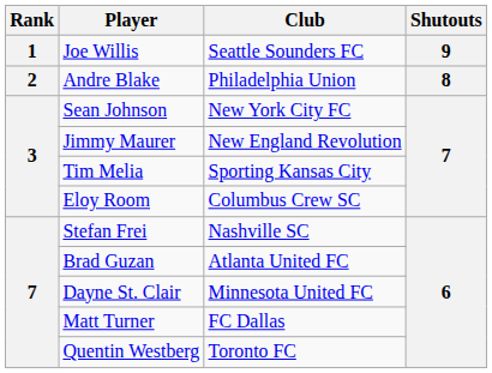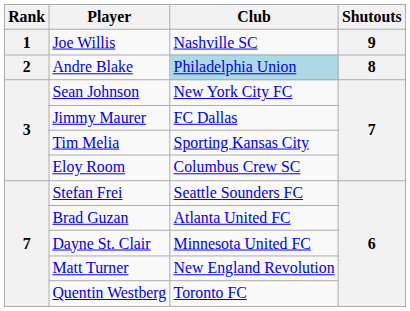Joe Willis | Club: Seattle Sounders FC -> Nashville SC
Andre Blake | Club: no background -> lightblue background
Jimmy Maurer | Club: New England Revolution -> FC Dallas
Stefan Frei | Club: Nashville SC -> Seattle Sounders FC
Matt Turner | Club: FC Dallas -> New England Revolution
